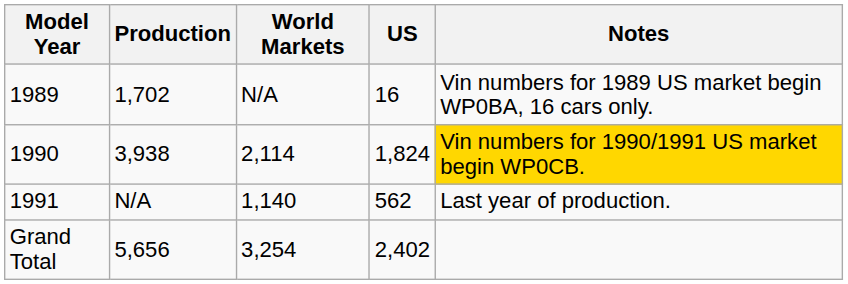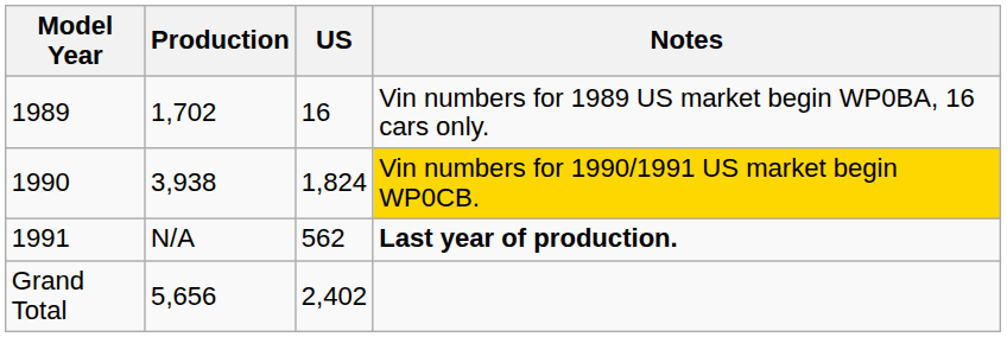- column: World Markets | N/A | 2,114 | 1,140 | 3,254
1991 | Notes: normal -> bold
